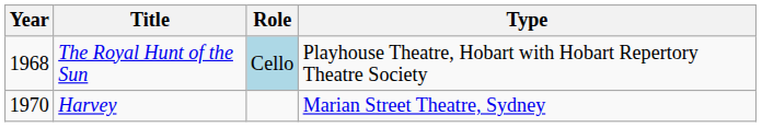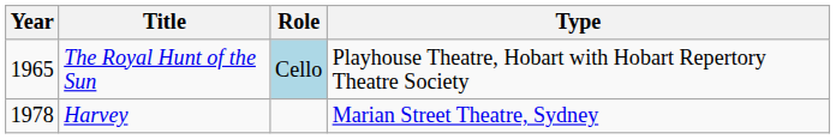The Royal Hunt of the Sun | Year: 1968 -> 1965
Harvey | Year: 1970 -> 1978
